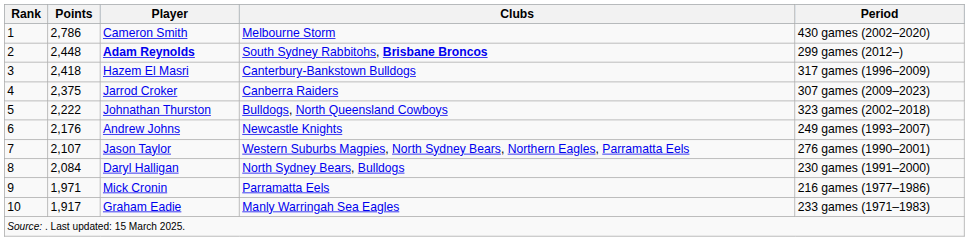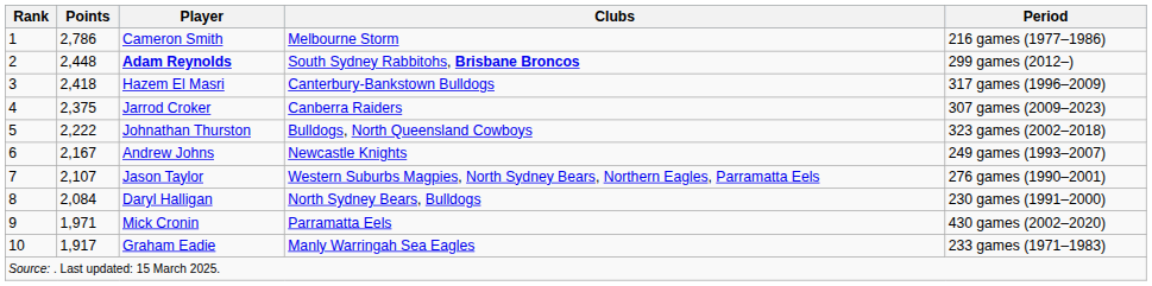Cameron Smith | Period: 430 games (2002–2020) -> 216 games (1977–1986)
Andrew Johns | Points: 2,176 -> 2,167
Mick Cronin | Period: 216 games (1977–1986) -> 430 games (2002–2020)
